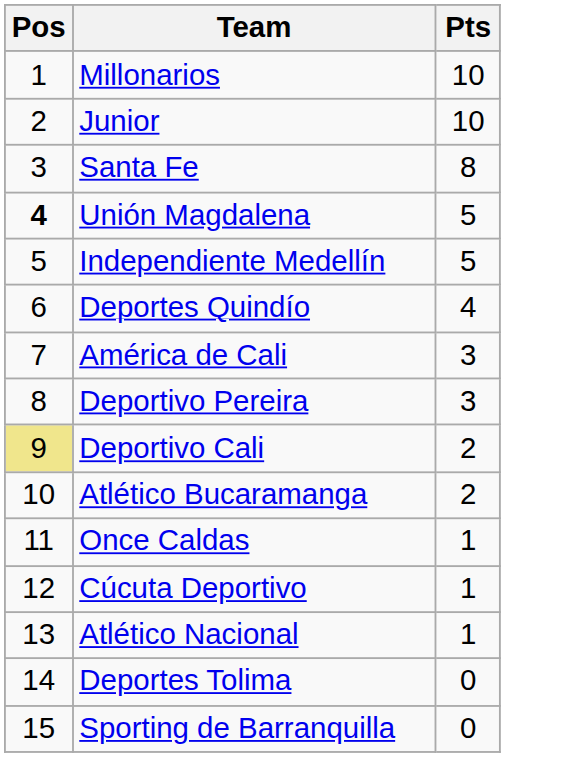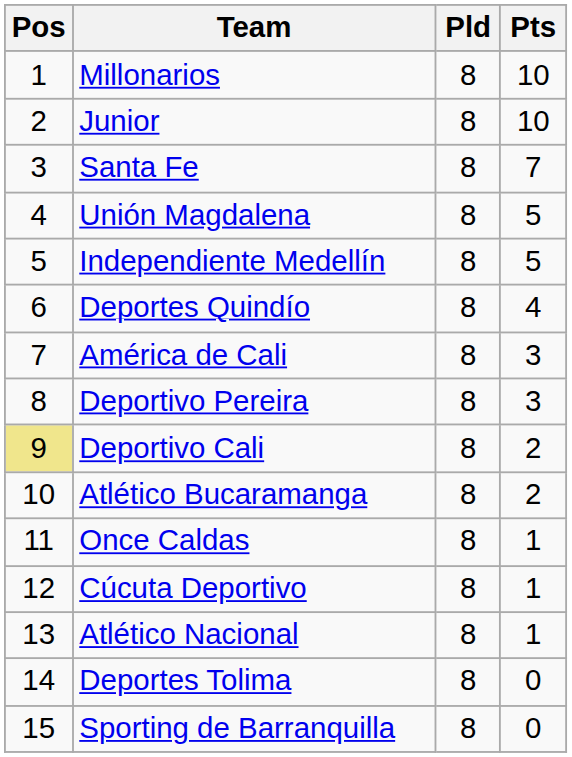+ column: Pld | 8 | 8 | 8 | 8 | 8 | 8 | 8 | 8 | 8 | 8 | 8 | 8 | 8 | 8 | 8
Santa Fe | Pts: 8 -> 7
Unión Magdalena | Pos: bold -> normal
